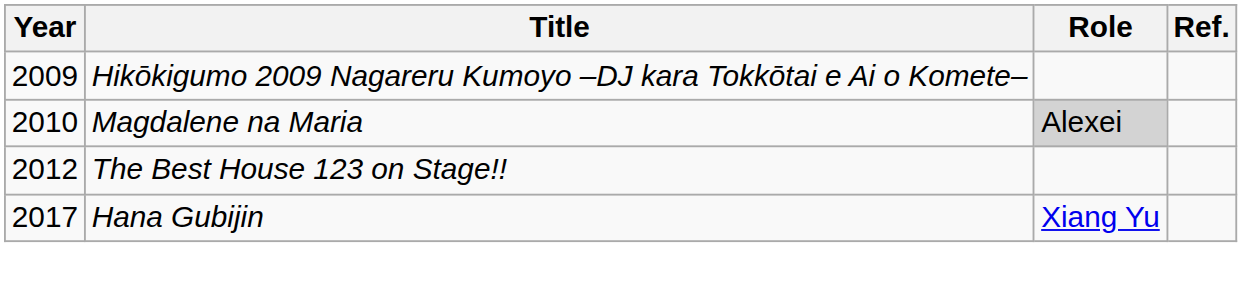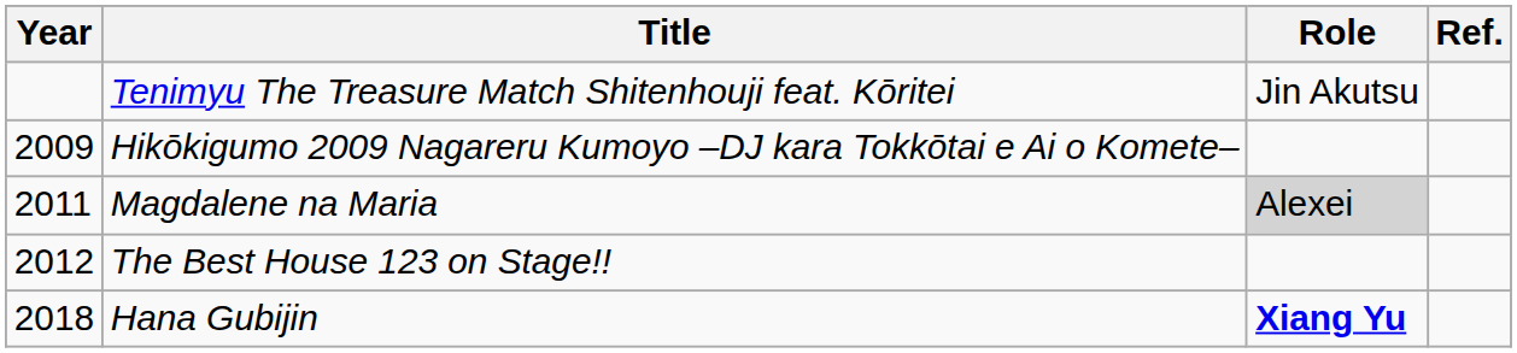+ row: Tenimyu The Treasure Match Shitenhouji feat. Kōritei | Jin Akutsu
Magdalene na Maria | Year: 2010 -> 2011
Hana Gubijin | Year: 2017 -> 2018
Hana Gubijin | Role: normal -> bold
